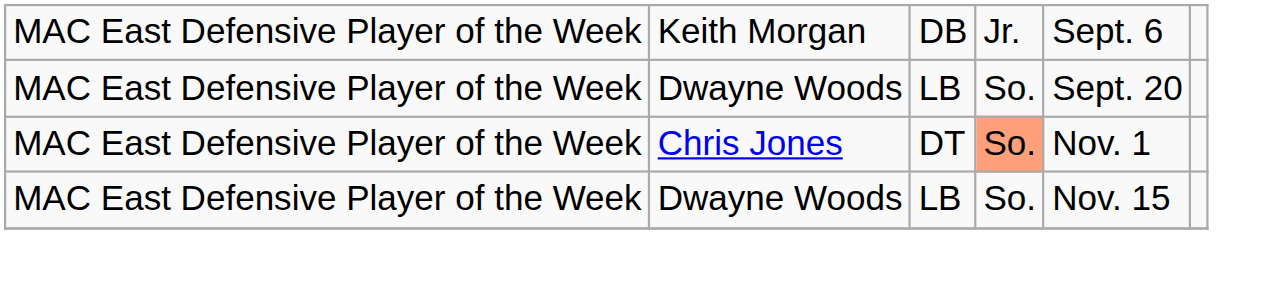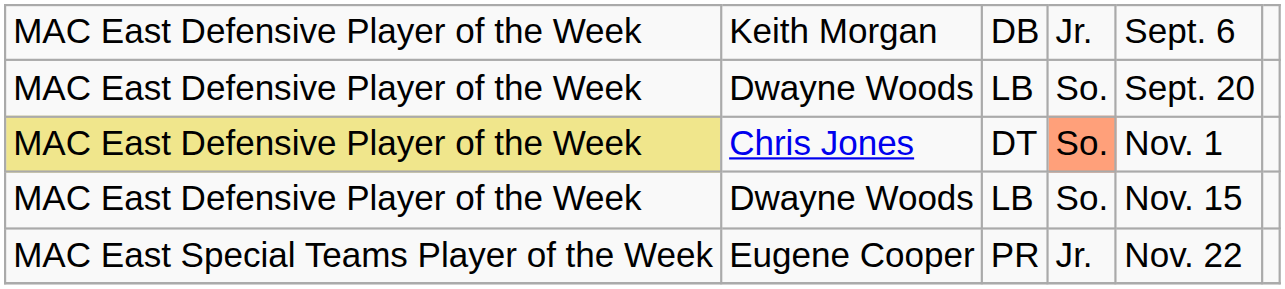Chris Jones | column 1: no background -> khaki background
+ row: MAC East Special Teams Player of the Week | Eugene Cooper | PR | Jr. | Nov. 22
